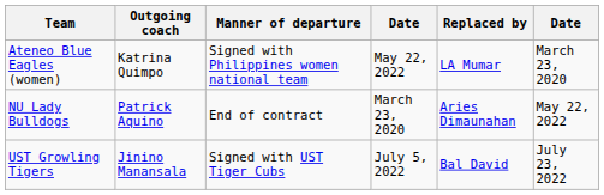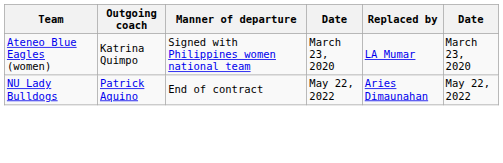Ateneo Blue Eagles (women) | column 4: May 22, 2022 -> March 23, 2020
NU Lady Bulldogs | column 4: March 23, 2020 -> May 22, 2022
- row: UST Growling Tigers | Jinino Manansala | Signed with UST Tiger Cubs | July 5, 2022 | Bal David | July 23, 2022
